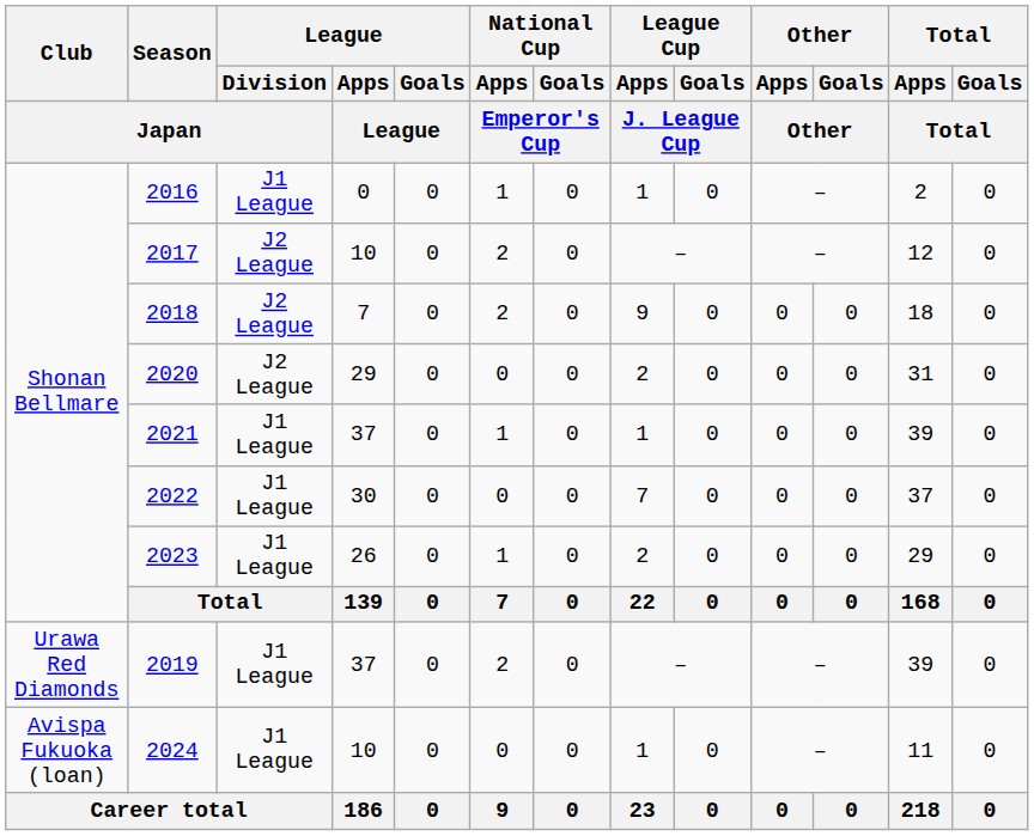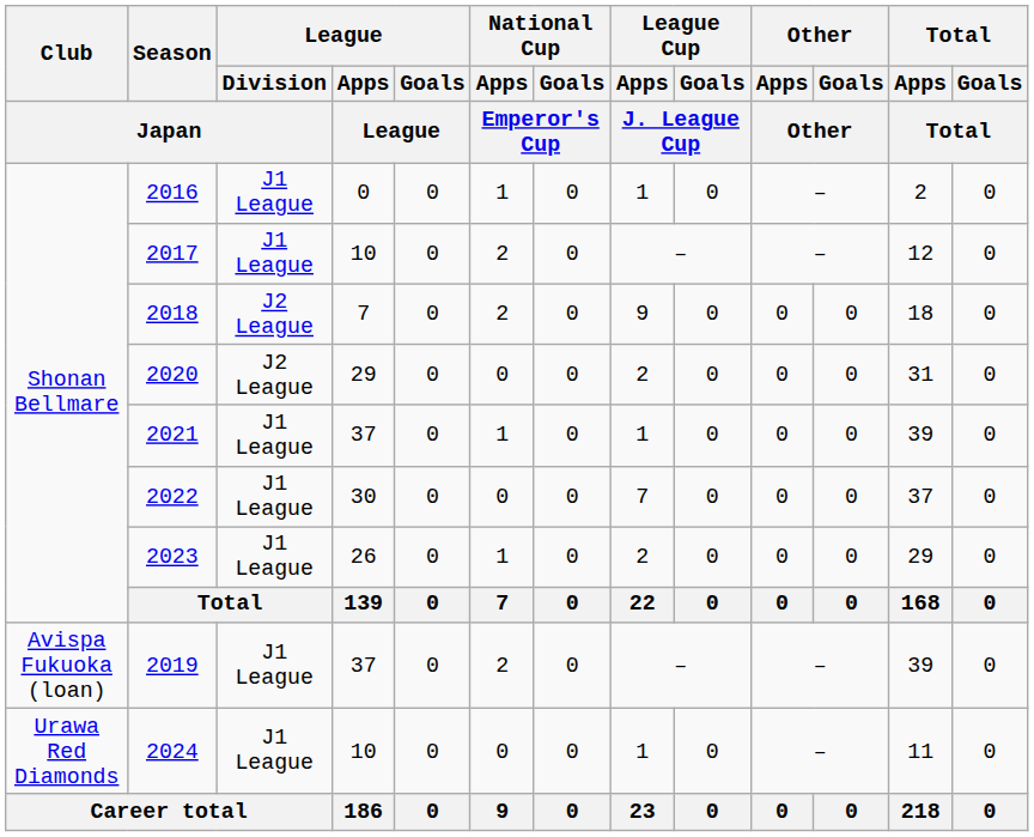2017 | League / Division / Japan: J2 League -> J1 League
2019 | Club / Japan: Urawa Red Diamonds -> Avispa Fukuoka (loan)
2024 | Club / Japan: Avispa Fukuoka (loan) -> Urawa Red Diamonds
